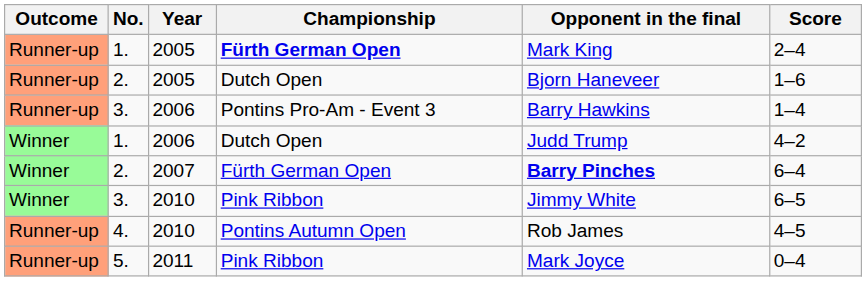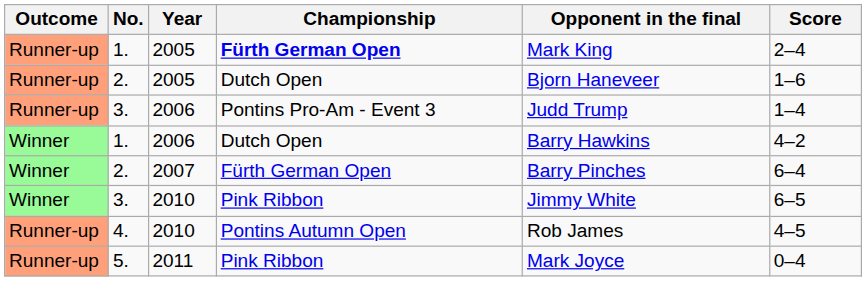3. / 2006 | Opponent in the final: Barry Hawkins -> Judd Trump
1. / 2006 | Opponent in the final: Judd Trump -> Barry Hawkins
2. / 2007 | Opponent in the final: bold -> normal
